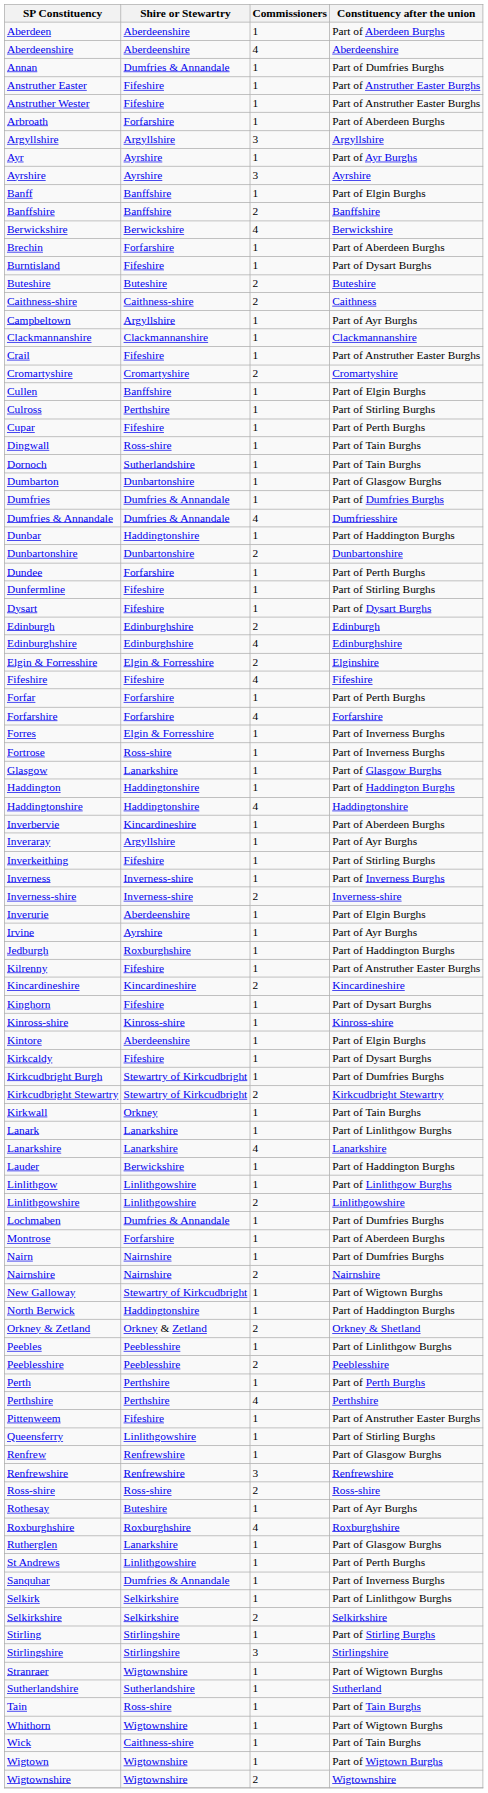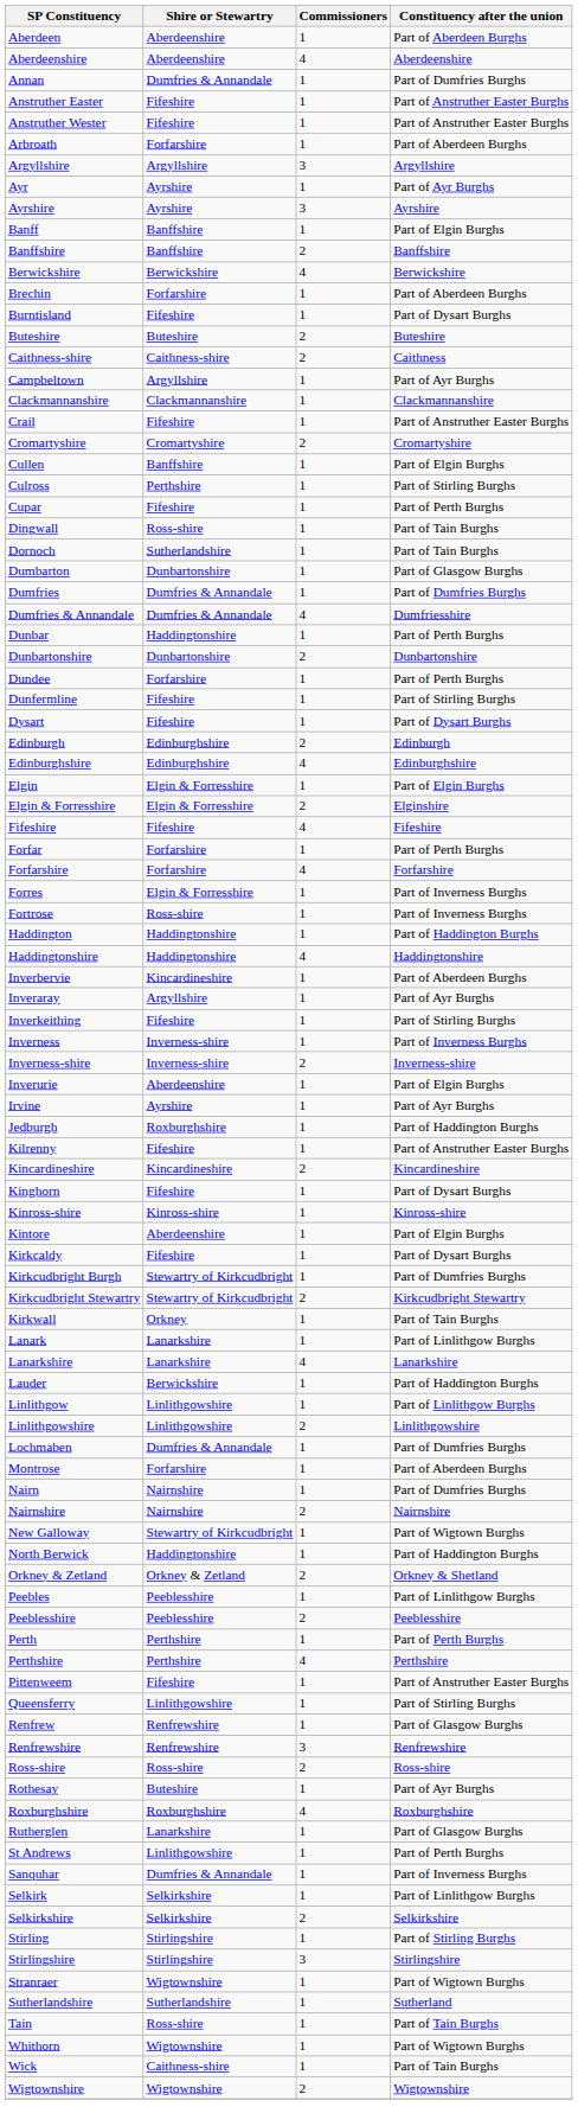Dunbar | Constituency after the union: Part of Haddington Burghs -> Part of Perth Burghs
+ row: Elgin | Elgin & Forresshire | 1 | Part of Elgin Burghs
- row: Glasgow | Lanarkshire | 1 | Part of Glasgow Burghs
- row: Wigtown | Wigtownshire | 1 | Part of Wigtown Burghs
